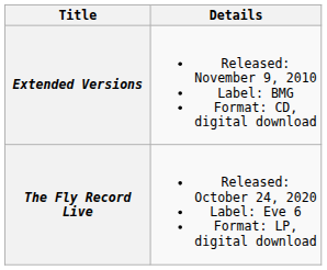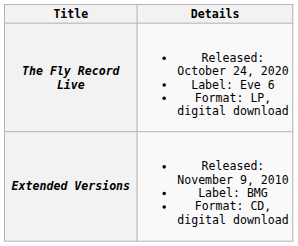rows swapped: Extended Versions <-> The Fly Record Live
